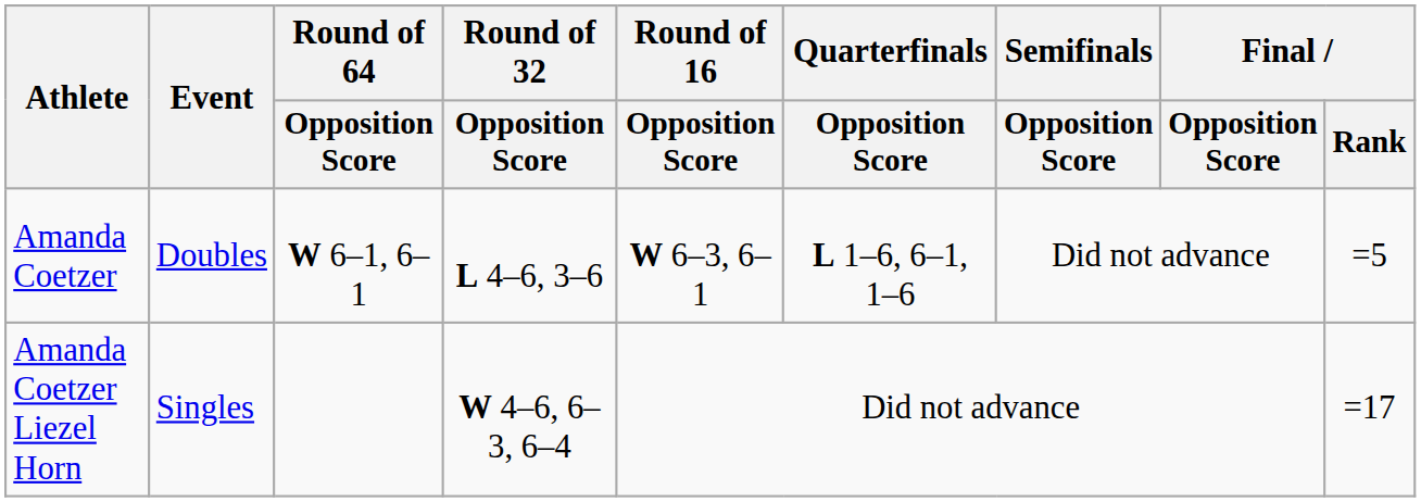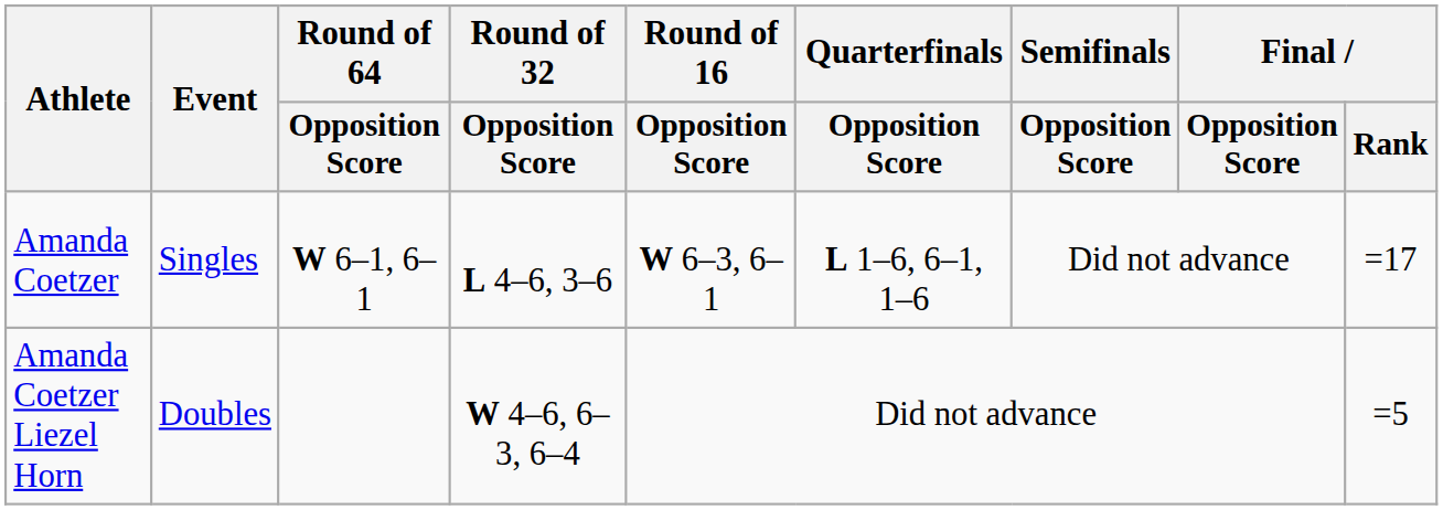Amanda Coetzer | Event: Doubles -> Singles
Amanda Coetzer | Final / Rank: =5 -> =17
Amanda Coetzer Liezel Horn | Event: Singles -> Doubles
Amanda Coetzer Liezel Horn | Final / Rank: =17 -> =5
